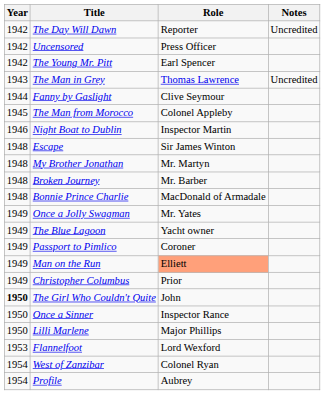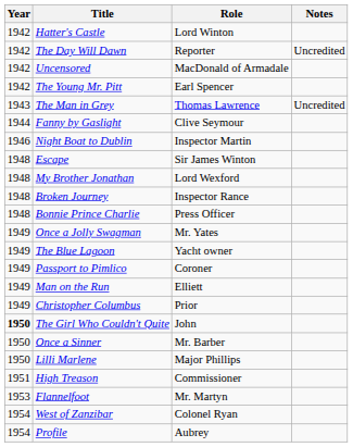+ row: 1942 | Hatter's Castle | Lord Winton
Uncensored | Role: Press Officer -> MacDonald of Armadale
- row: 1945 | The Man from Morocco | Colonel Appleby
My Brother Jonathan | Role: Mr. Martyn -> Lord Wexford
Broken Journey | Role: Mr. Barber -> Inspector Rance
Bonnie Prince Charlie | Role: MacDonald of Armadale -> Press Officer
Man on the Run | Role: lightsalmon background -> no background
Once a Sinner | Role: Inspector Rance -> Mr. Barber
+ row: 1951 | High Treason | Commissioner
Flannelfoot | Role: Lord Wexford -> Mr. Martyn
